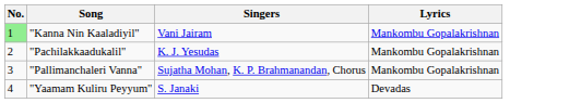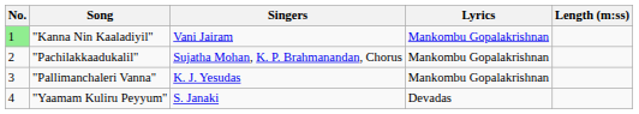+ column: Length (m:ss)
"Pachilakkaadukalil" | Singers: K. J. Yesudas -> Sujatha Mohan, K. P. Brahmanandan, Chorus
"Pallimanchaleri Vanna" | Singers: Sujatha Mohan, K. P. Brahmanandan, Chorus -> K. J. Yesudas
